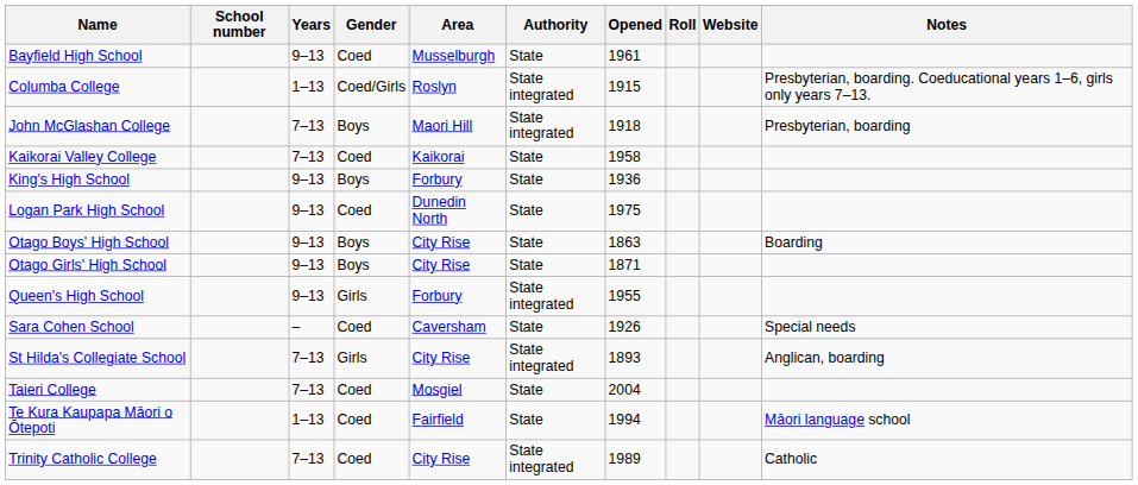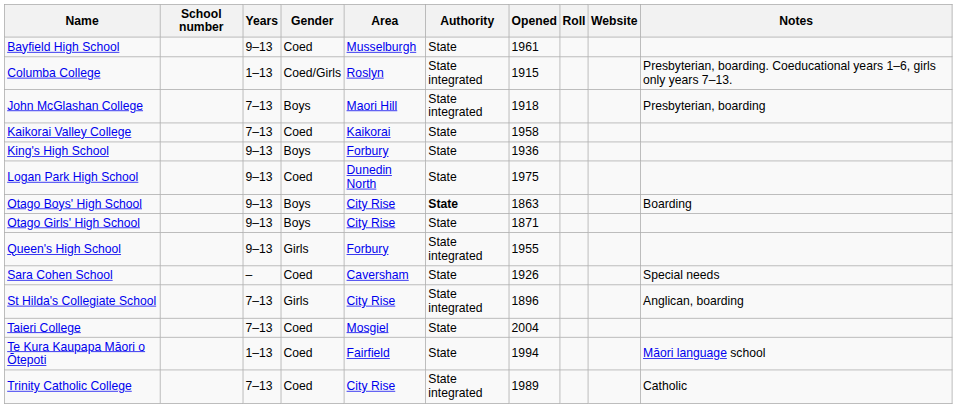Otago Boys' High School | Authority: normal -> bold
St Hilda's Collegiate School | Opened: 1893 -> 1896
